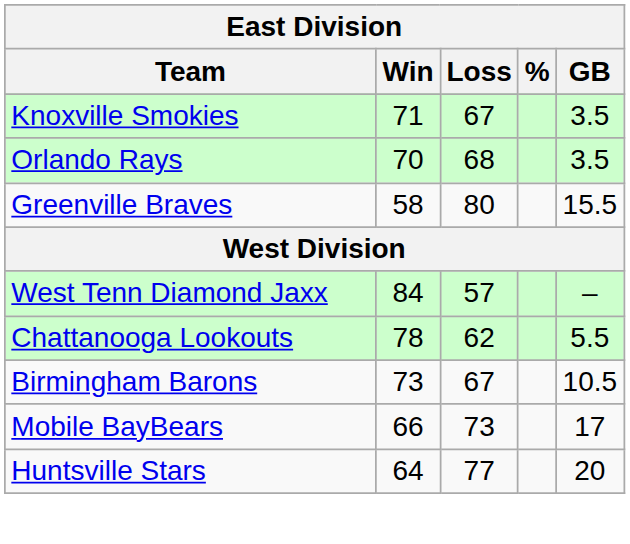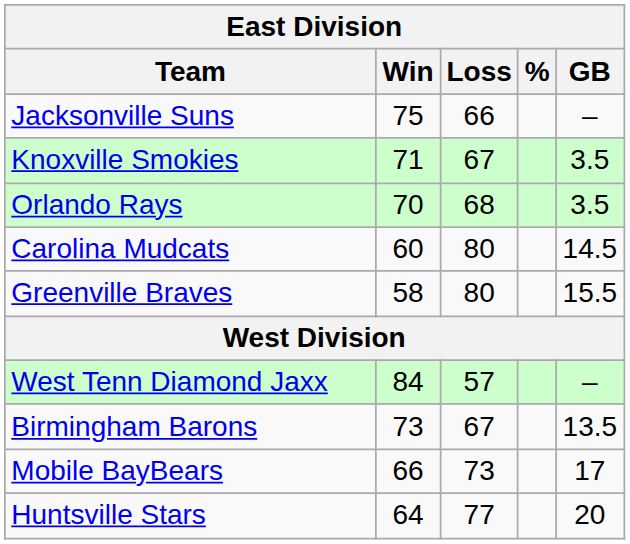+ row: Jacksonville Suns | 75 | 66 | –
+ row: Carolina Mudcats | 60 | 80 | 14.5
- row: Chattanooga Lookouts | 78 | 62 | 5.5
Birmingham Barons | GB: 10.5 -> 13.5
